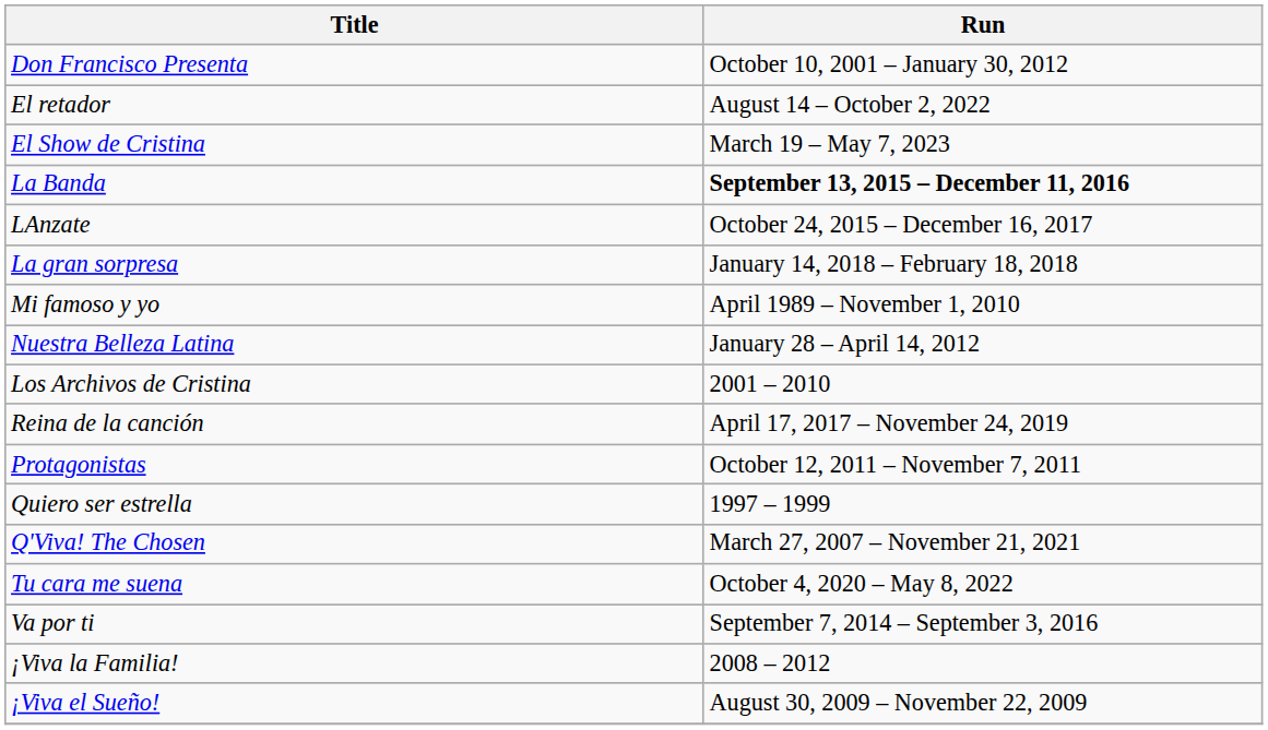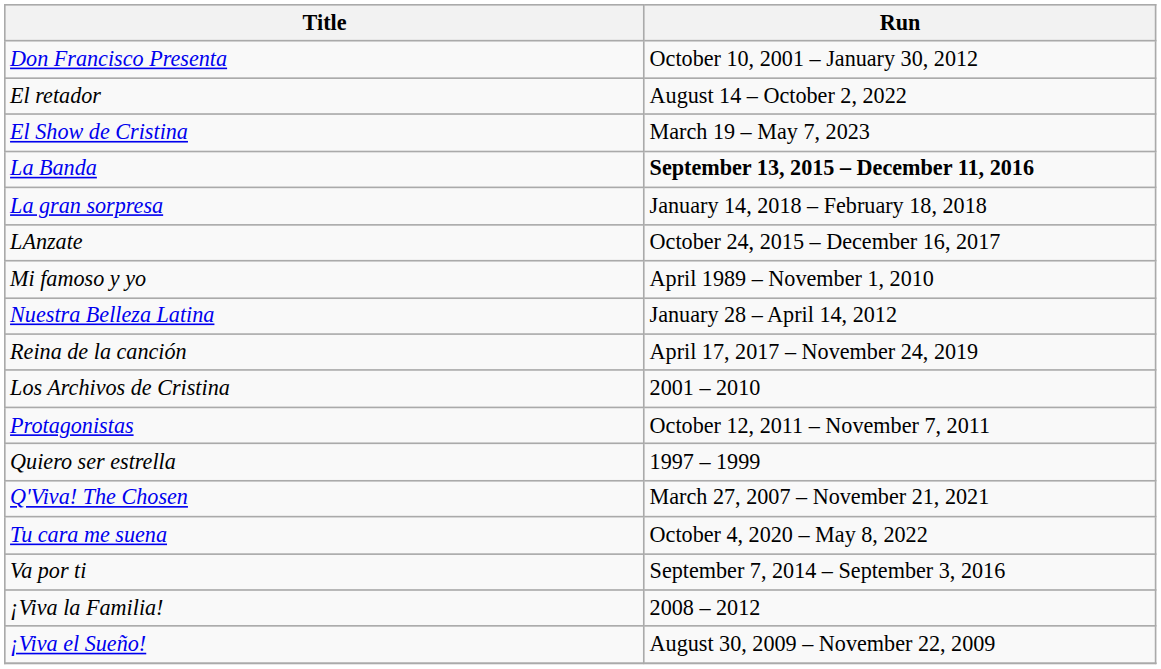rows swapped: La gran sorpresa <-> LAnzate
rows swapped: Reina de la canción <-> Los Archivos de Cristina
